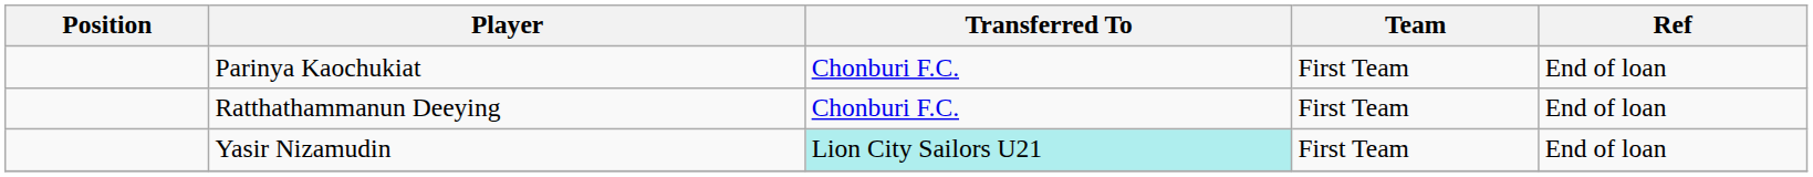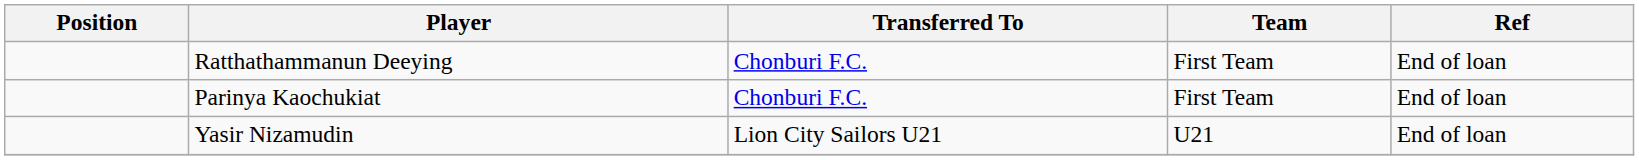rows swapped: Parinya Kaochukiat <-> Ratthathammanun Deeying
Yasir Nizamudin | Transferred To: paleturquoise background -> no background
Yasir Nizamudin | Team: First Team -> U21
